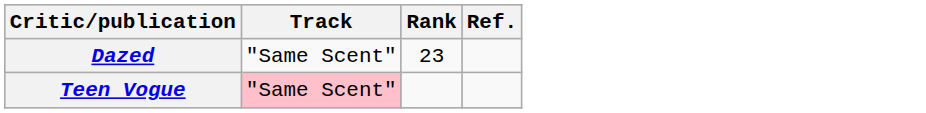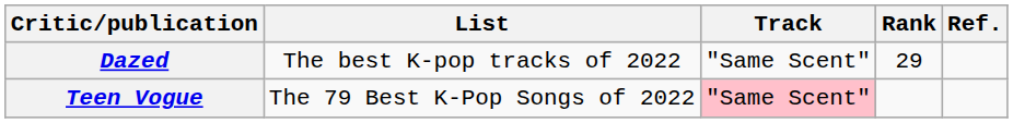+ column: List | The best K-pop tracks of 2022 | The 79 Best K-Pop Songs of 2022
Dazed | Rank: 23 -> 29
